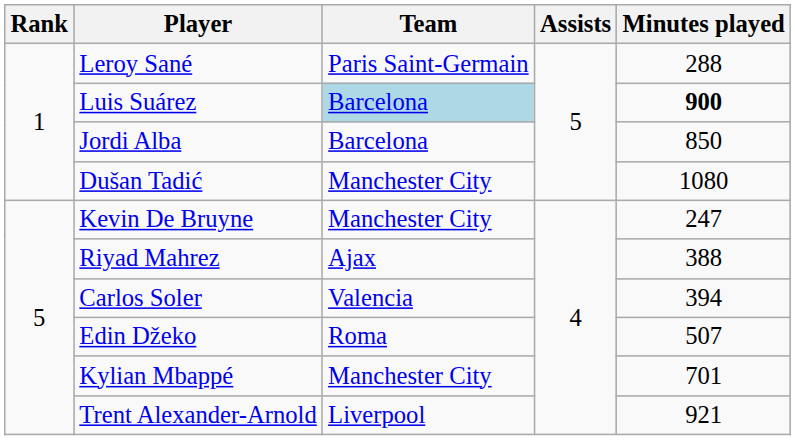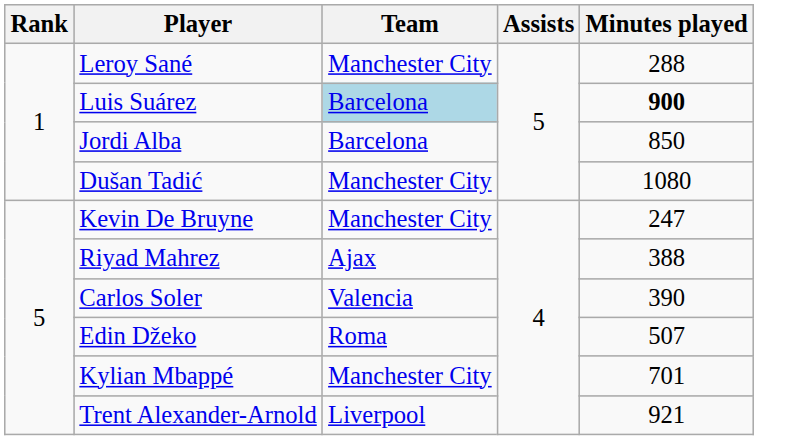Leroy Sané | Team: Paris Saint-Germain -> Manchester City
Carlos Soler | Minutes played: 394 -> 390
